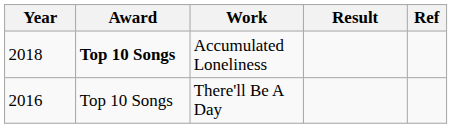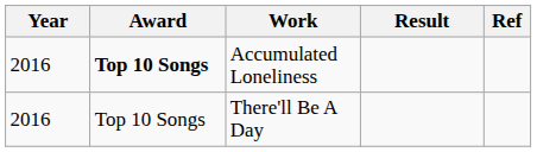Accumulated Loneliness | Year: 2018 -> 2016
